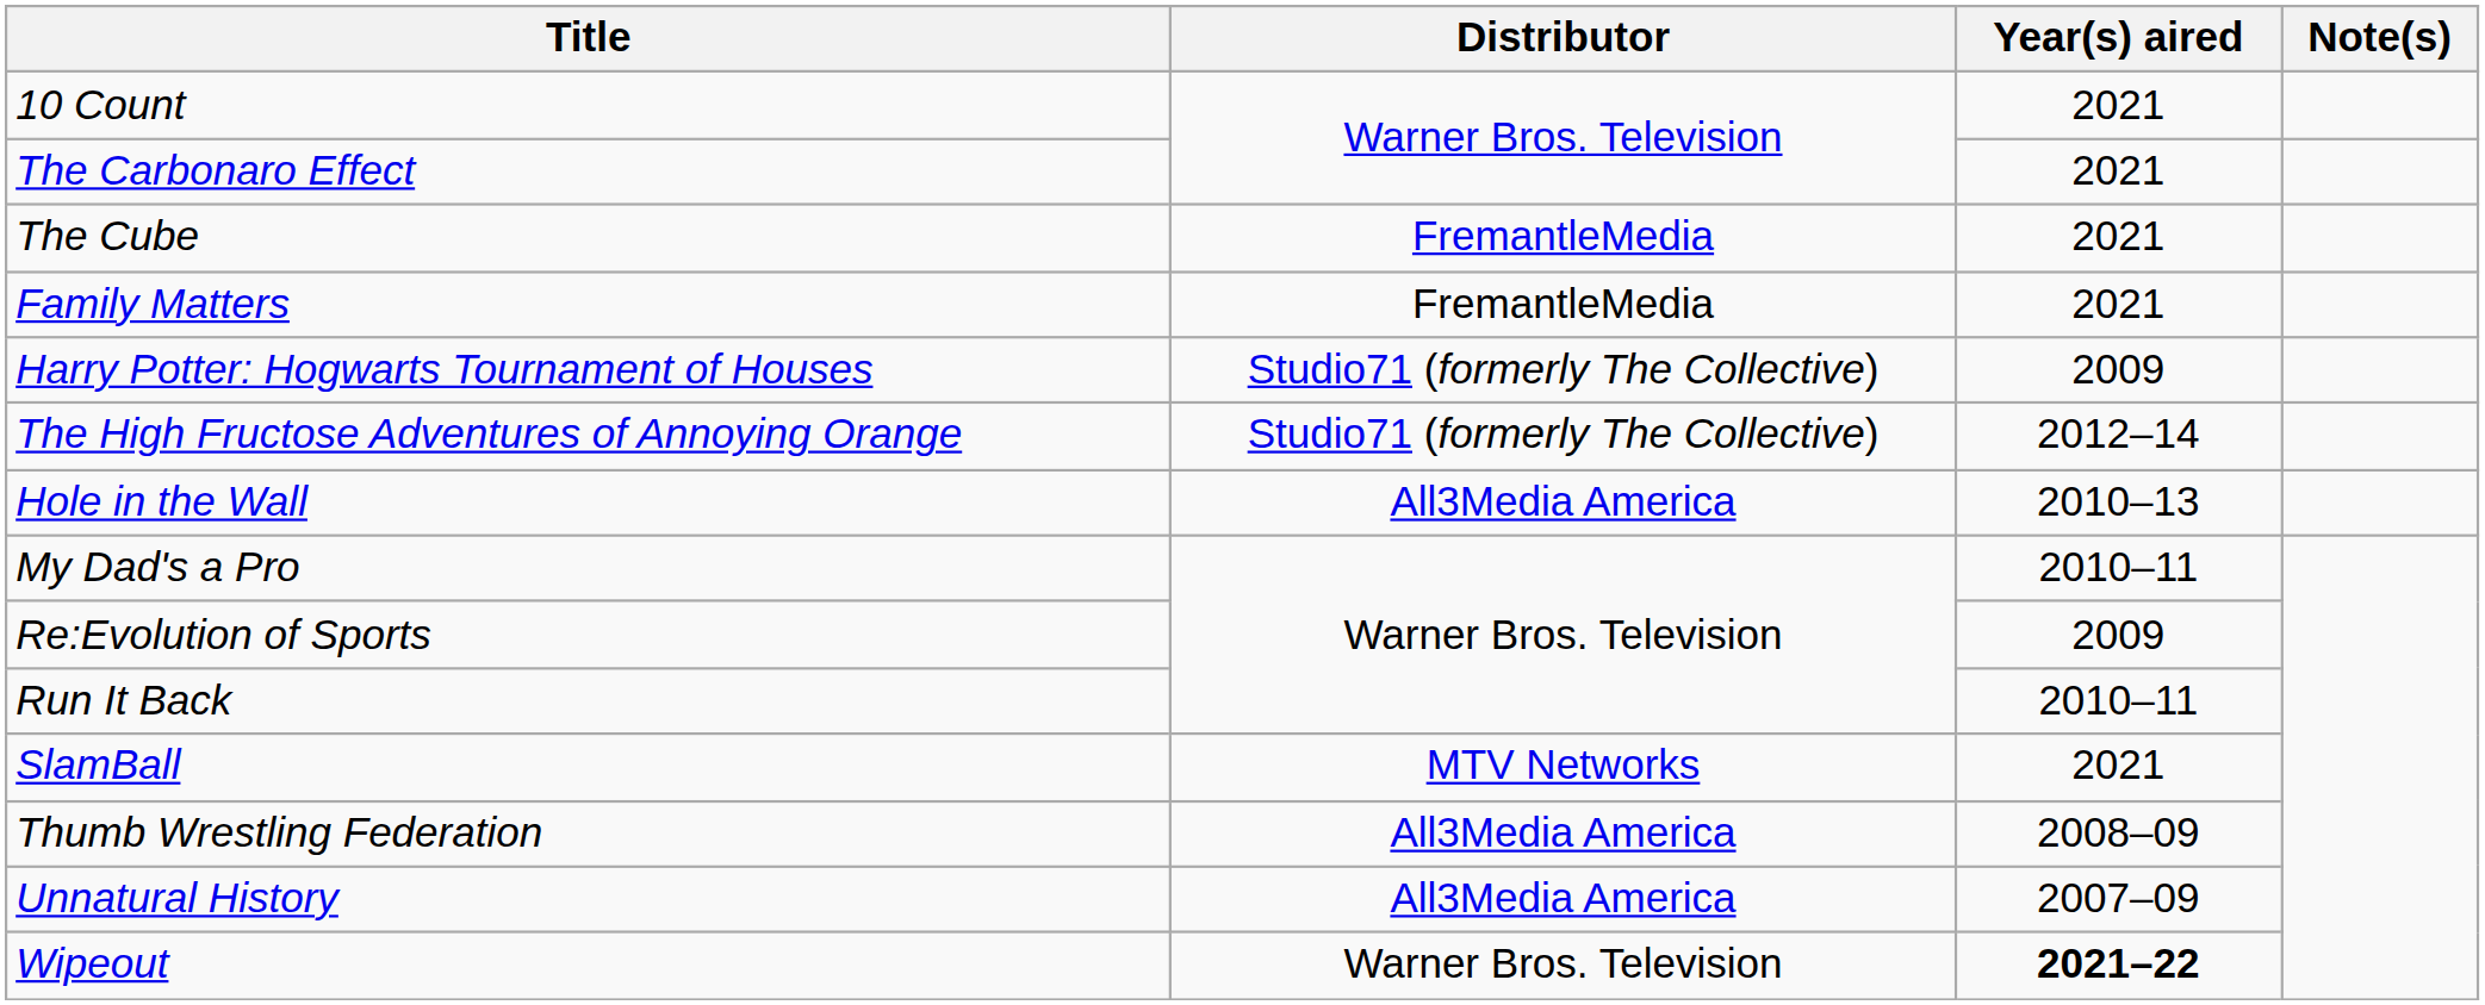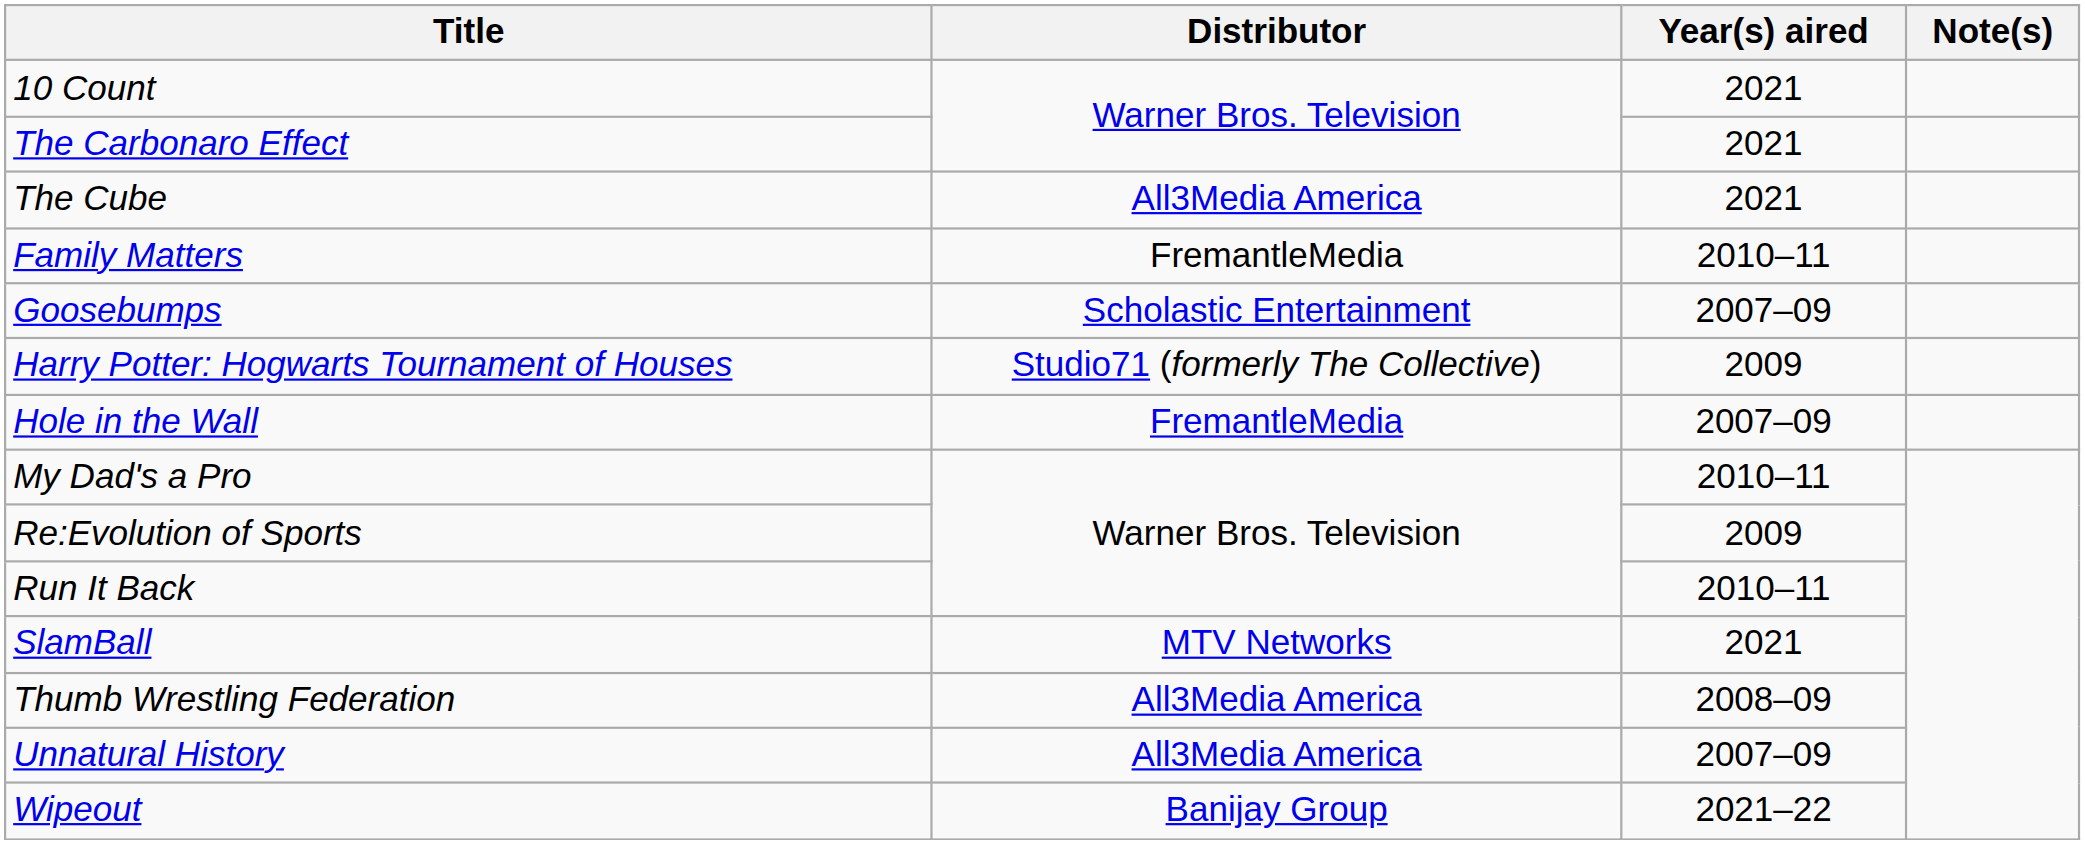The Cube | Distributor: FremantleMedia -> All3Media America
Family Matters | Year(s) aired: 2021 -> 2010–11
+ row: Goosebumps | Scholastic Entertainment | 2007–09
- row: The High Fructose Adventures of Annoying Orange | Studio71 (formerly The Collective) | 2012–14
Hole in the Wall | Distributor: All3Media America -> FremantleMedia
Hole in the Wall | Year(s) aired: 2010–13 -> 2007–09
Wipeout | Distributor: Warner Bros. Television -> Banijay Group
Wipeout | Year(s) aired: bold -> normal
